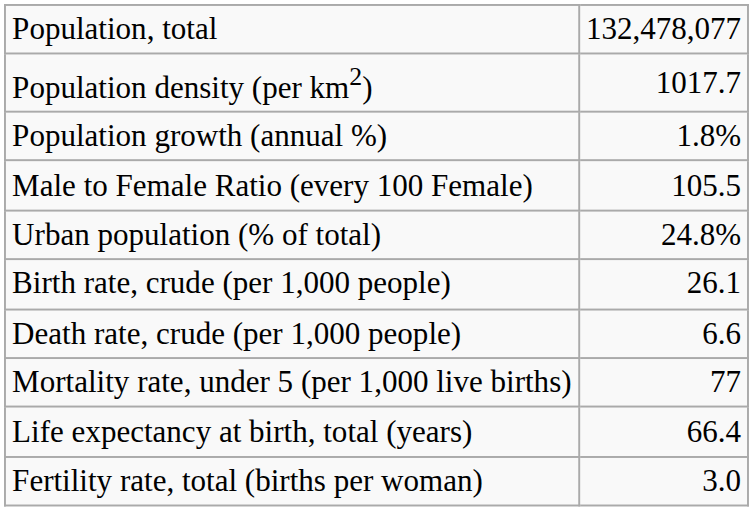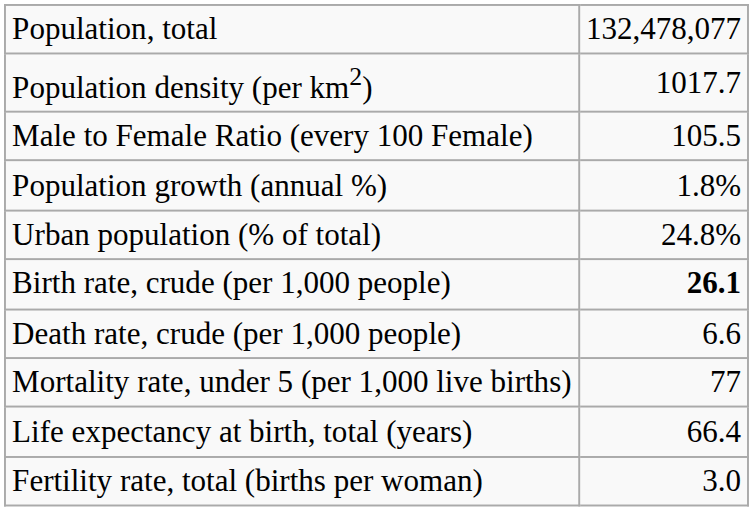rows swapped: Population growth (annual %) <-> Male to Female Ratio (every 100 Female)
Birth rate, crude (per 1,000 people) | column 2: normal -> bold
